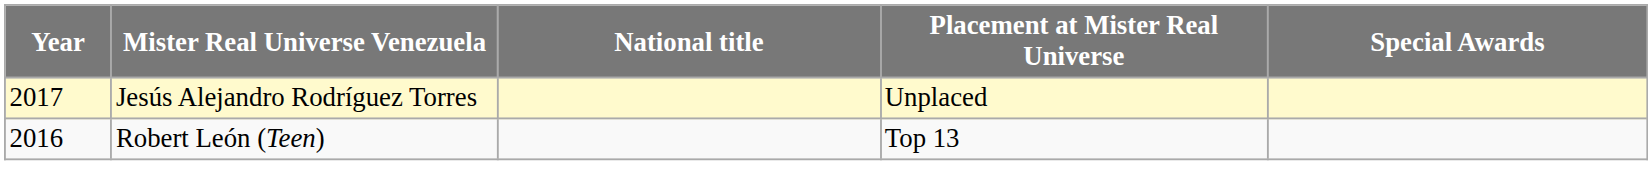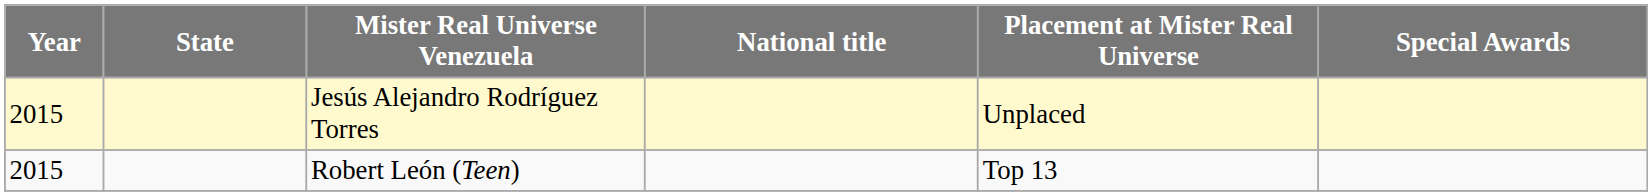+ column: State
Jesús Alejandro Rodríguez Torres | Year: 2017 -> 2015
Robert León (Teen) | Year: 2016 -> 2015
